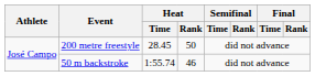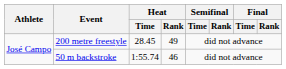200 metre freestyle | Heat / Rank: 50 -> 49
